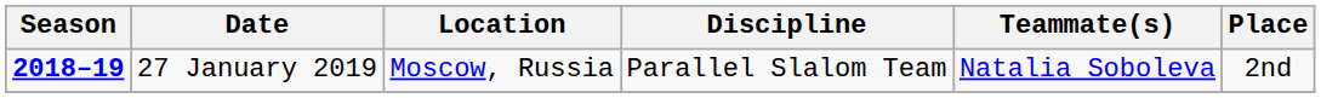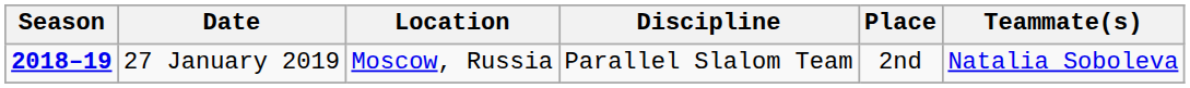columns swapped: Place <-> Teammate(s)
